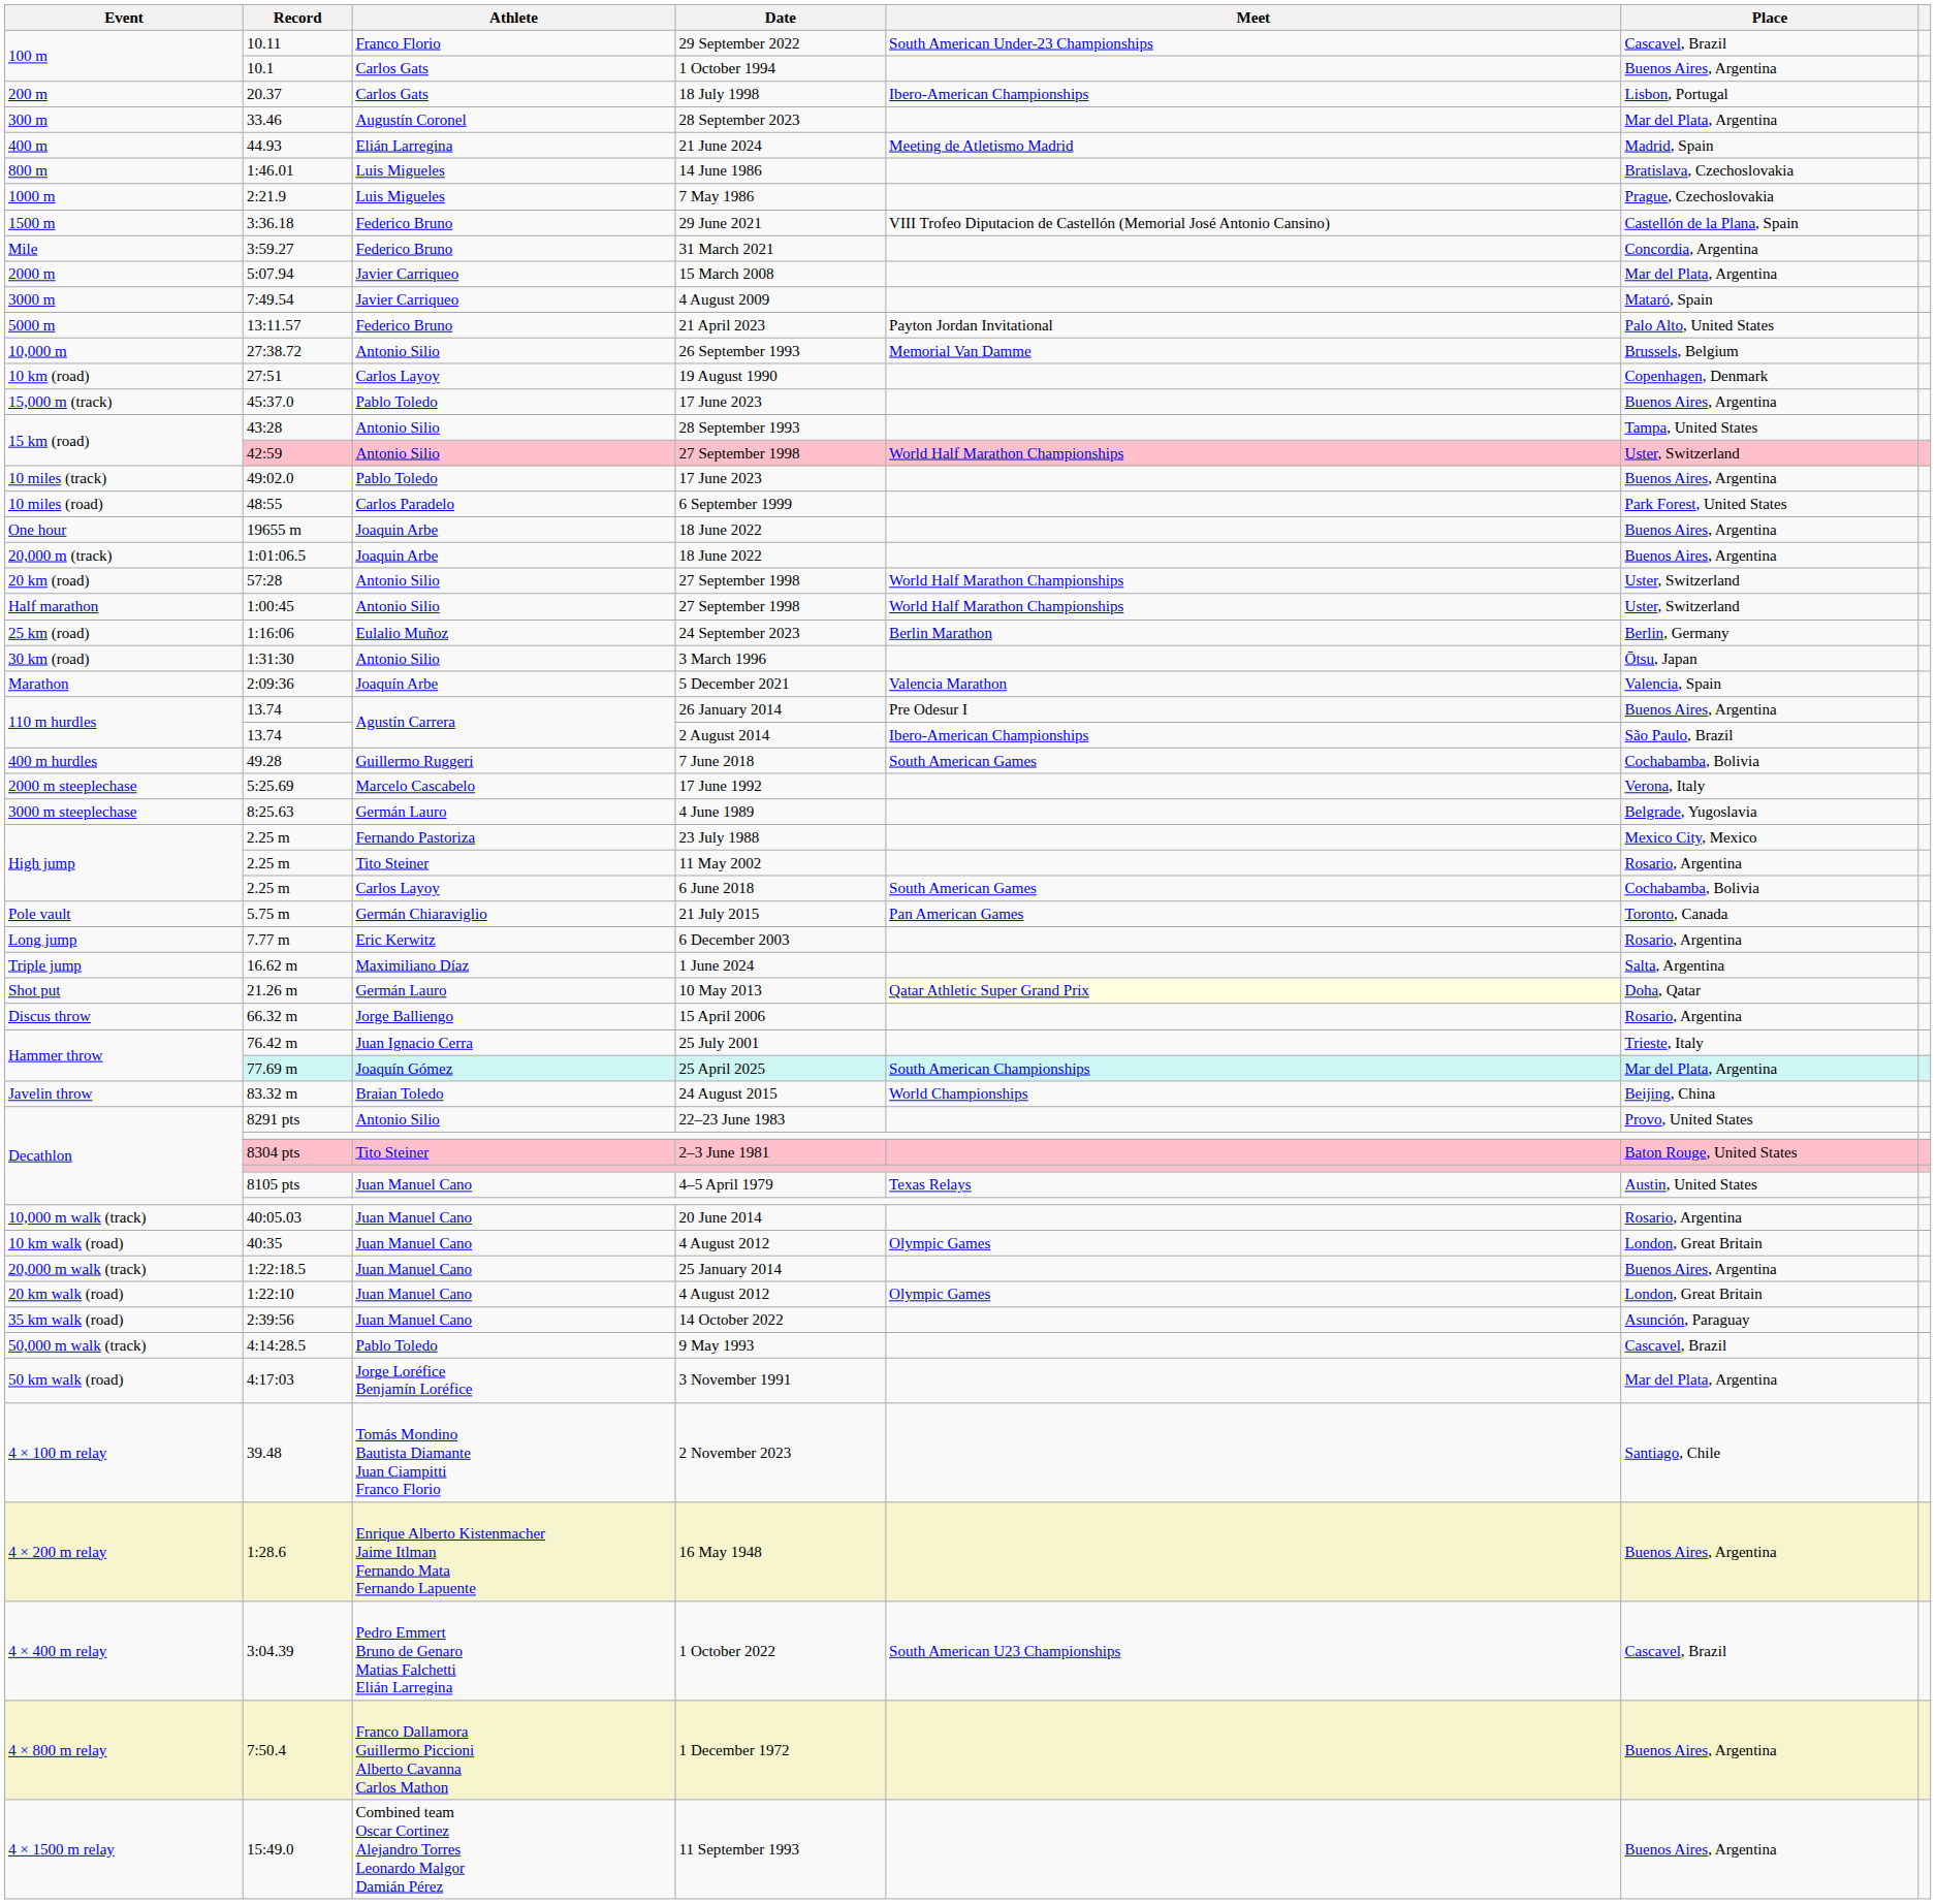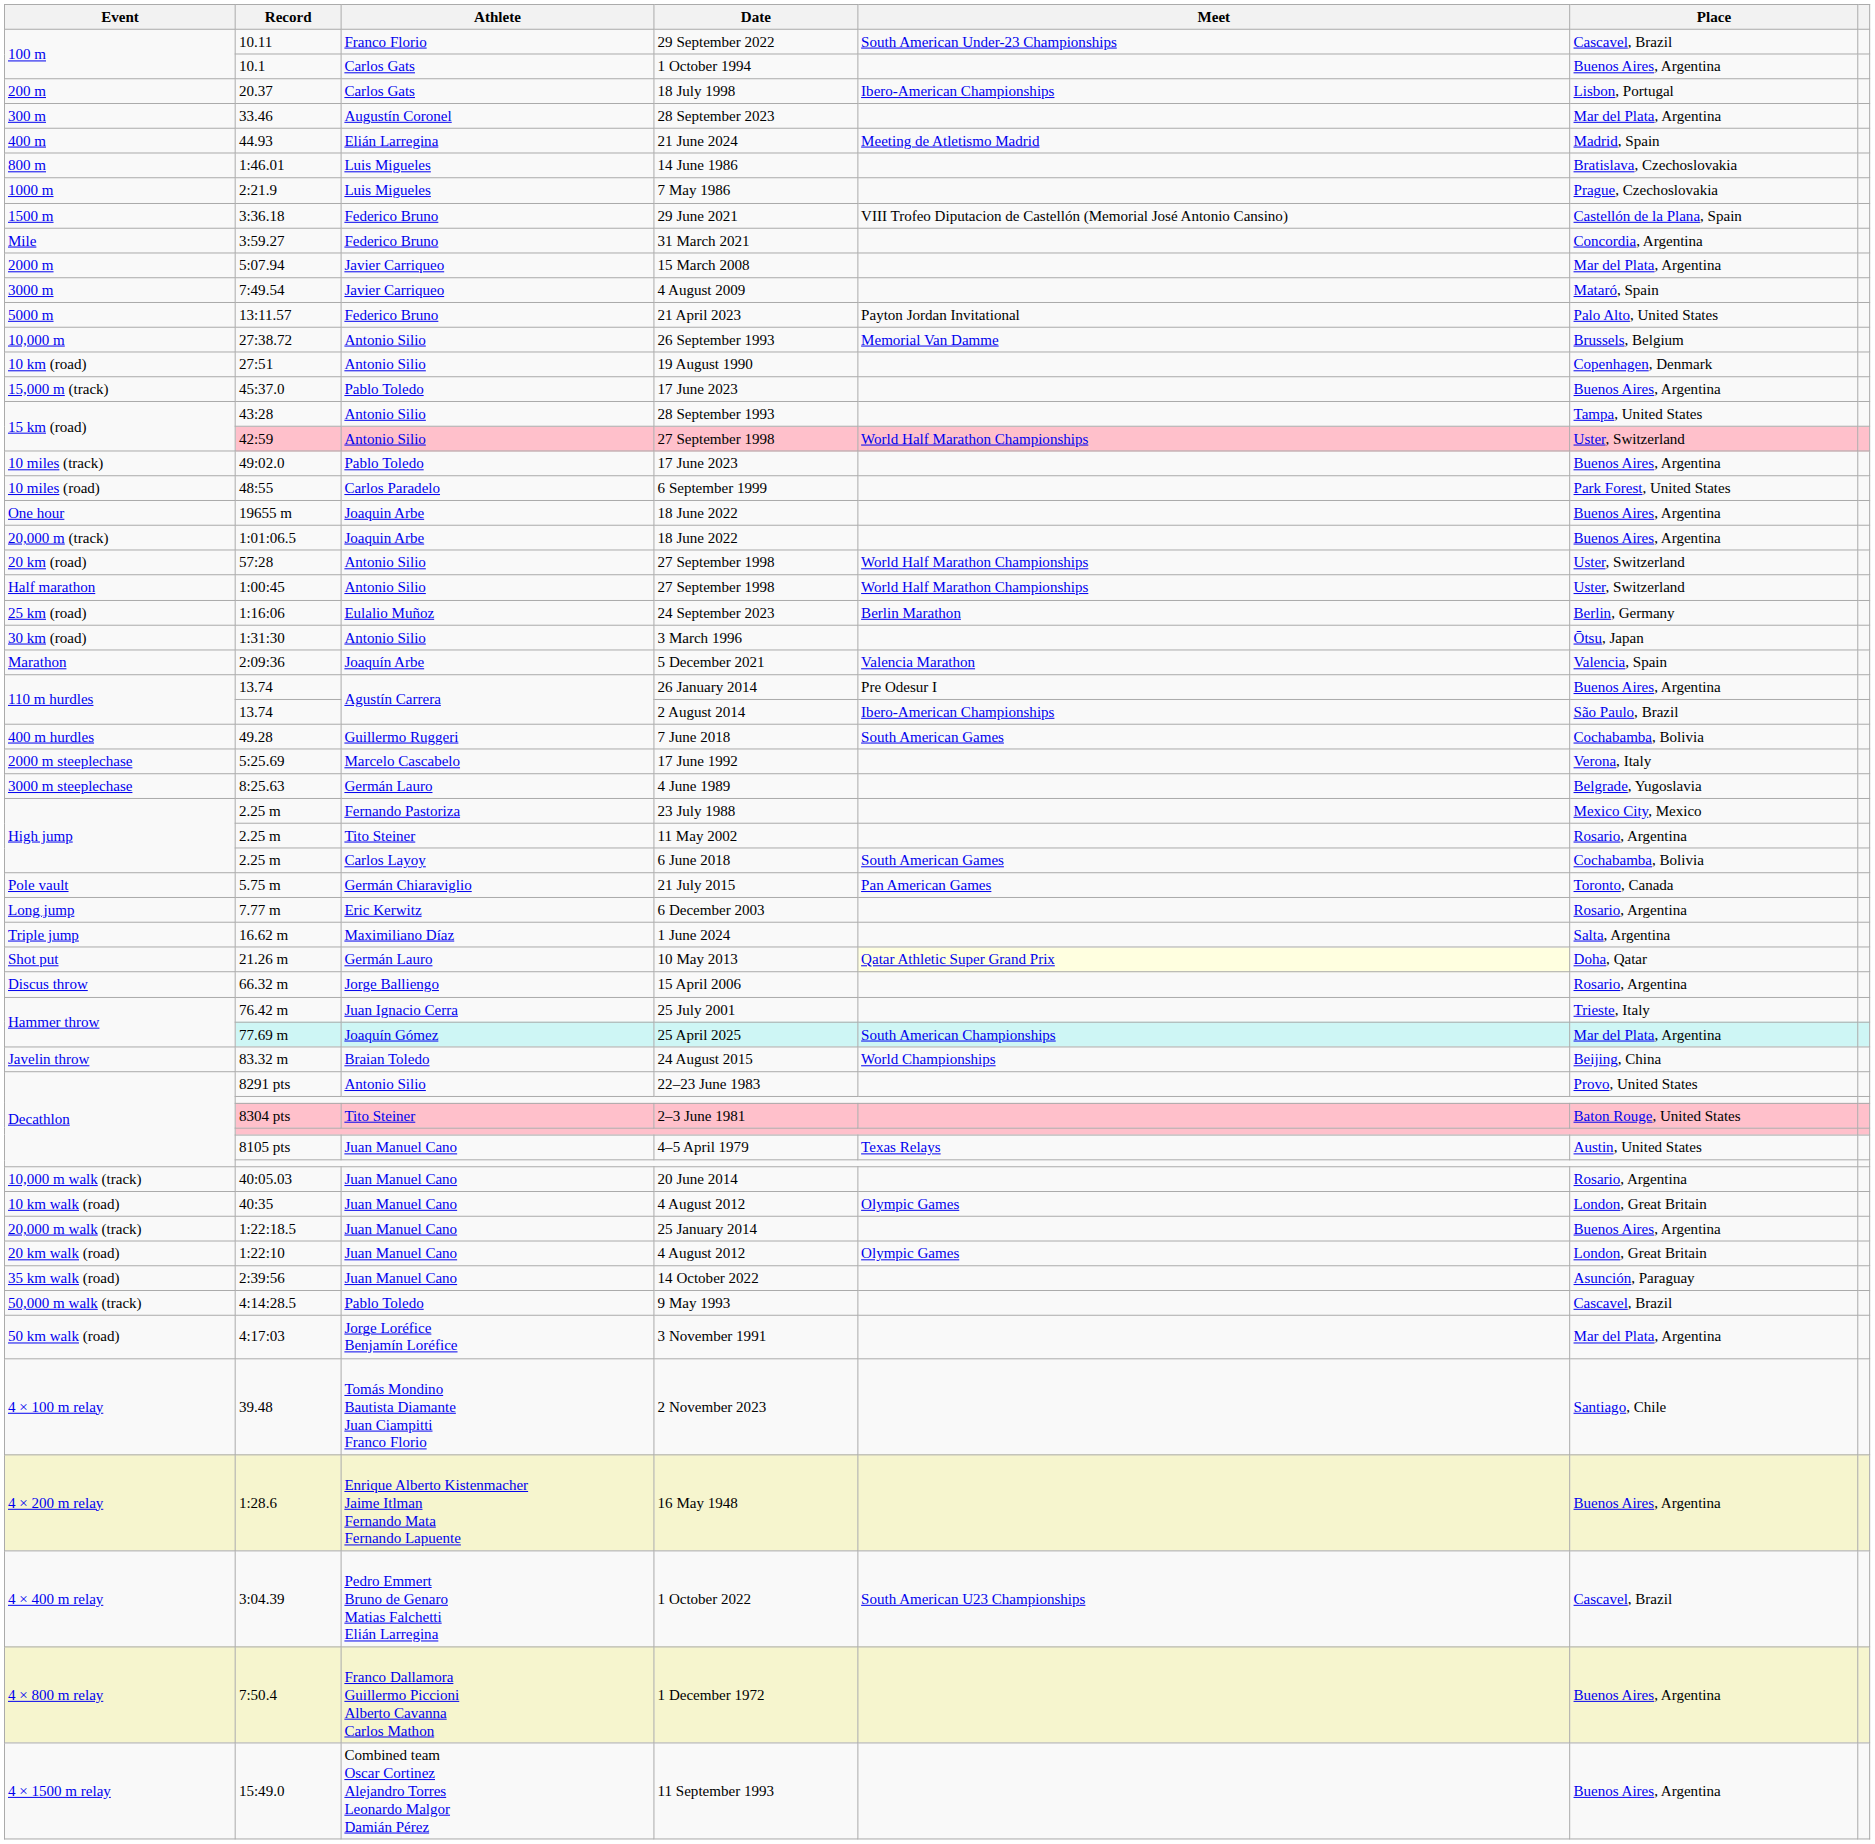27:51 | Athlete: Carlos Layoy -> Antonio Silio
